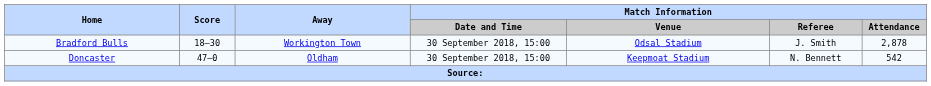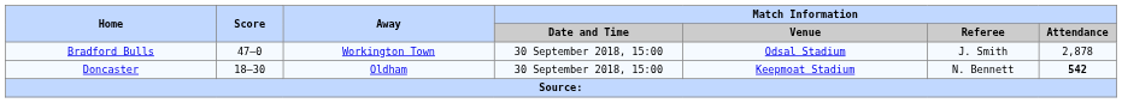Bradford Bulls | Score: 18–30 -> 47–0
Doncaster | Score: 47–0 -> 18–30
Doncaster | Match Information / Attendance: normal -> bold
